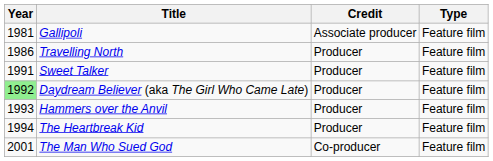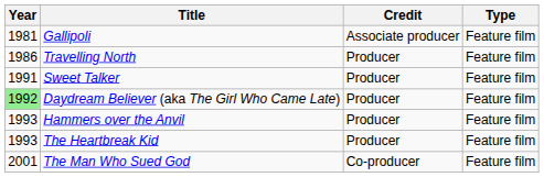The Heartbreak Kid | Year: 1994 -> 1993
